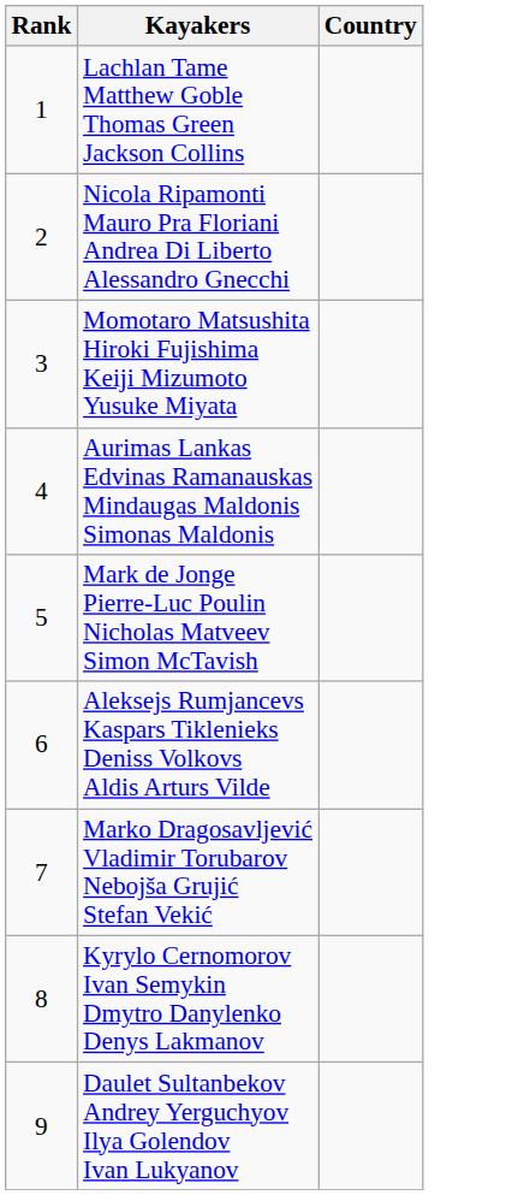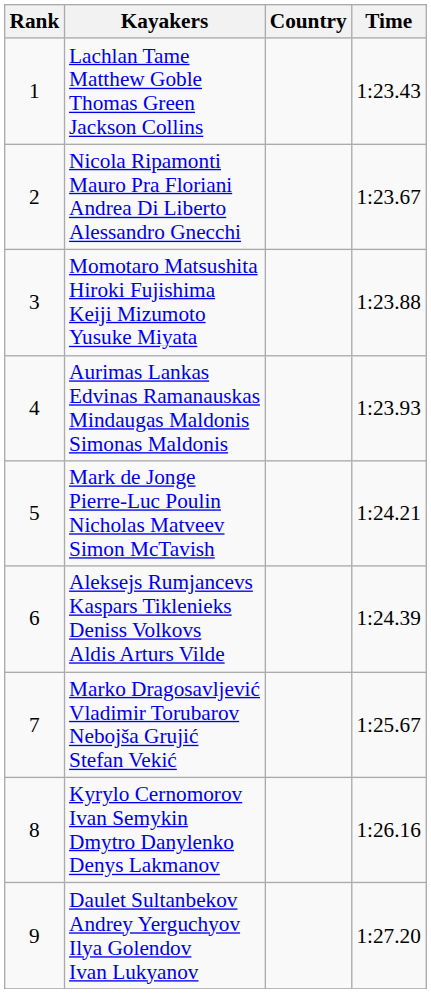+ column: Time | 1:23.43 | 1:23.67 | 1:23.88 | 1:23.93 | 1:24.21 | 1:24.39 | 1:25.67 | 1:26.16 | 1:27.20
